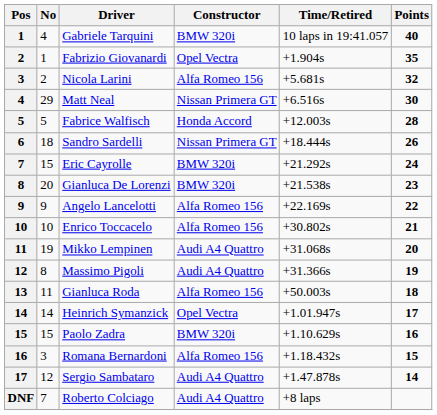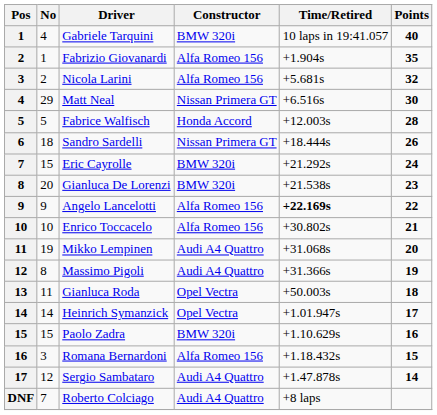Fabrizio Giovanardi | Constructor: Opel Vectra -> Alfa Romeo 156
Angelo Lancelotti | Time/Retired: normal -> bold
Gianluca Roda | Constructor: Alfa Romeo 156 -> Opel Vectra
